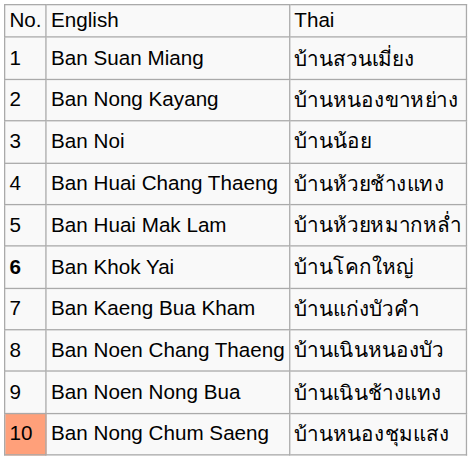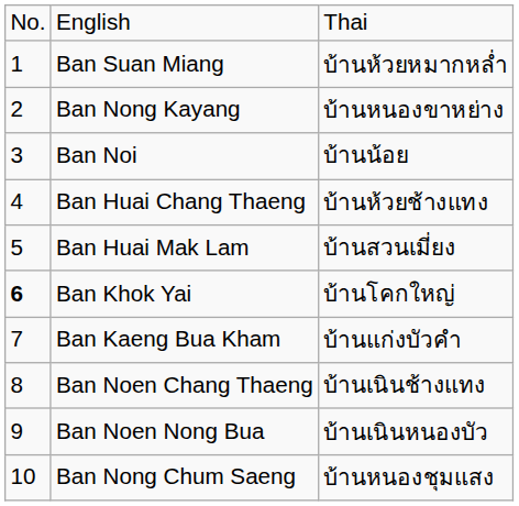Ban Suan Miang | column 3: บ้านสวนเมี่ยง -> บ้านห้วยหมากหล่ำ
Ban Huai Mak Lam | column 3: บ้านห้วยหมากหล่ำ -> บ้านสวนเมี่ยง
Ban Noen Chang Thaeng | column 3: บ้านเนินหนองบัว -> บ้านเนินช้างแทง
Ban Noen Nong Bua | column 3: บ้านเนินช้างแทง -> บ้านเนินหนองบัว
Ban Nong Chum Saeng | column 1: lightsalmon background -> no background
